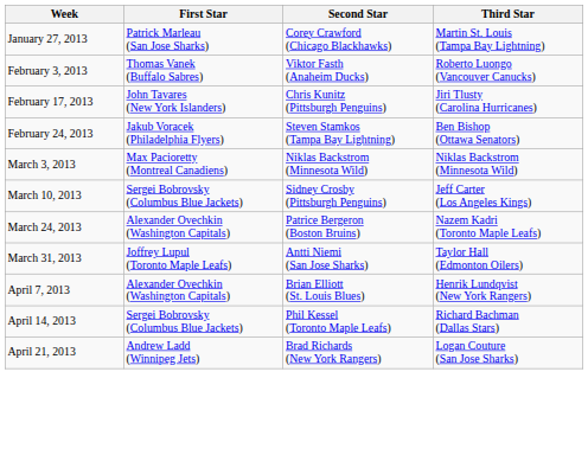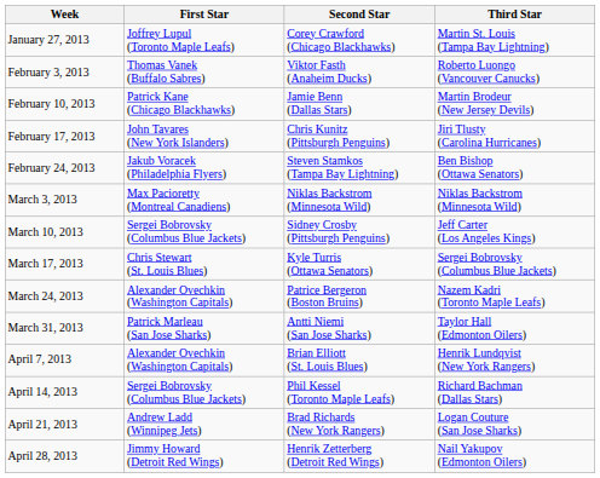January 27, 2013 | First Star: Patrick Marleau (San Jose Sharks) -> Joffrey Lupul (Toronto Maple Leafs)
+ row: February 10, 2013 | Patrick Kane (Chicago Blackhawks) | Jamie Benn (Dallas Stars) | Martin Brodeur (New Jersey Devils)
+ row: March 17, 2013 | Chris Stewart (St. Louis Blues) | Kyle Turris (Ottawa Senators) | Sergei Bobrovsky (Columbus Blue Jackets)
March 31, 2013 | First Star: Joffrey Lupul (Toronto Maple Leafs) -> Patrick Marleau (San Jose Sharks)
+ row: April 28, 2013 | Jimmy Howard (Detroit Red Wings) | Henrik Zetterberg (Detroit Red Wings) | Nail Yakupov (Edmonton Oilers)
